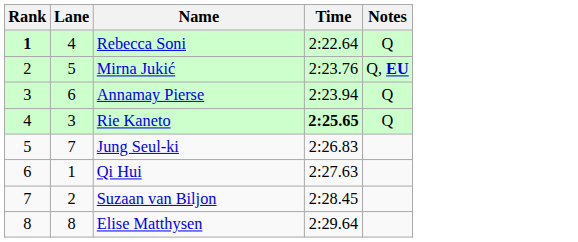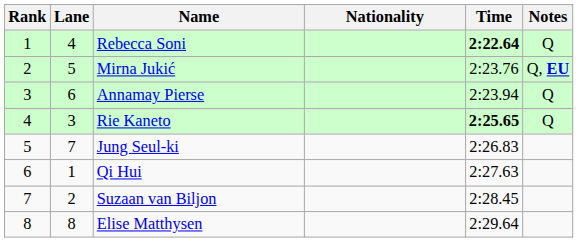+ column: Nationality
Rebecca Soni | Rank: bold -> normal
Rebecca Soni | Time: normal -> bold
